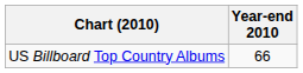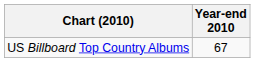US Billboard Top Country Albums | Year-end 2010: 66 -> 67
